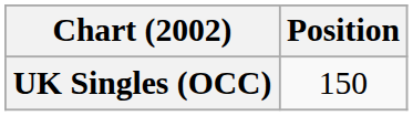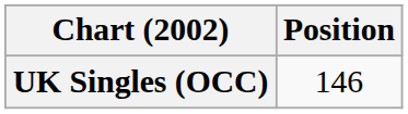UK Singles (OCC) | Position: 150 -> 146
